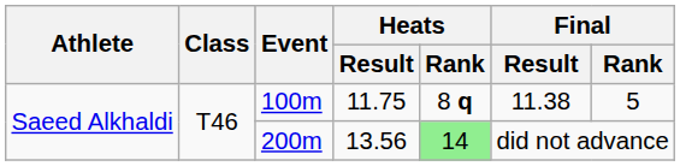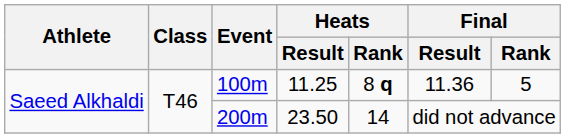100m | Heats / Result: 11.75 -> 11.25
100m | Final / Result: 11.38 -> 11.36
200m | Heats / Result: 13.56 -> 23.50
200m | Heats / Rank: lightgreen background -> no background
